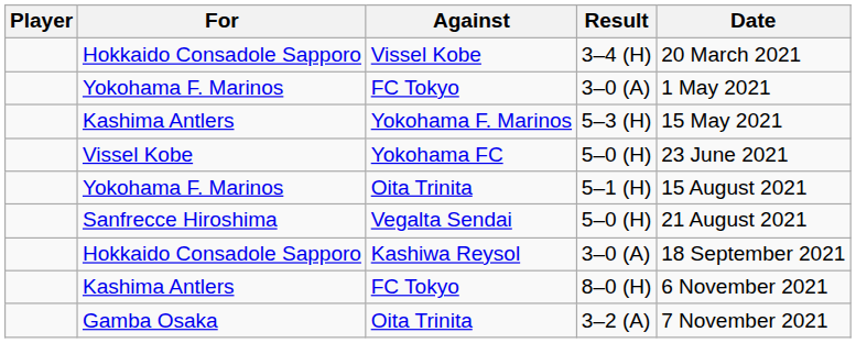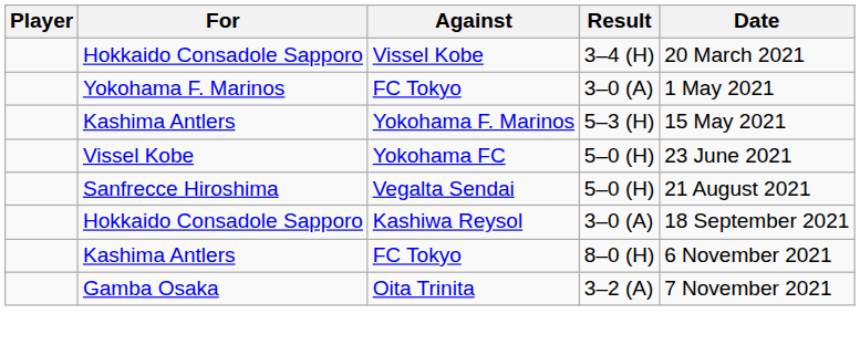- row: Yokohama F. Marinos | Oita Trinita | 5–1 (H) | 15 August 2021
